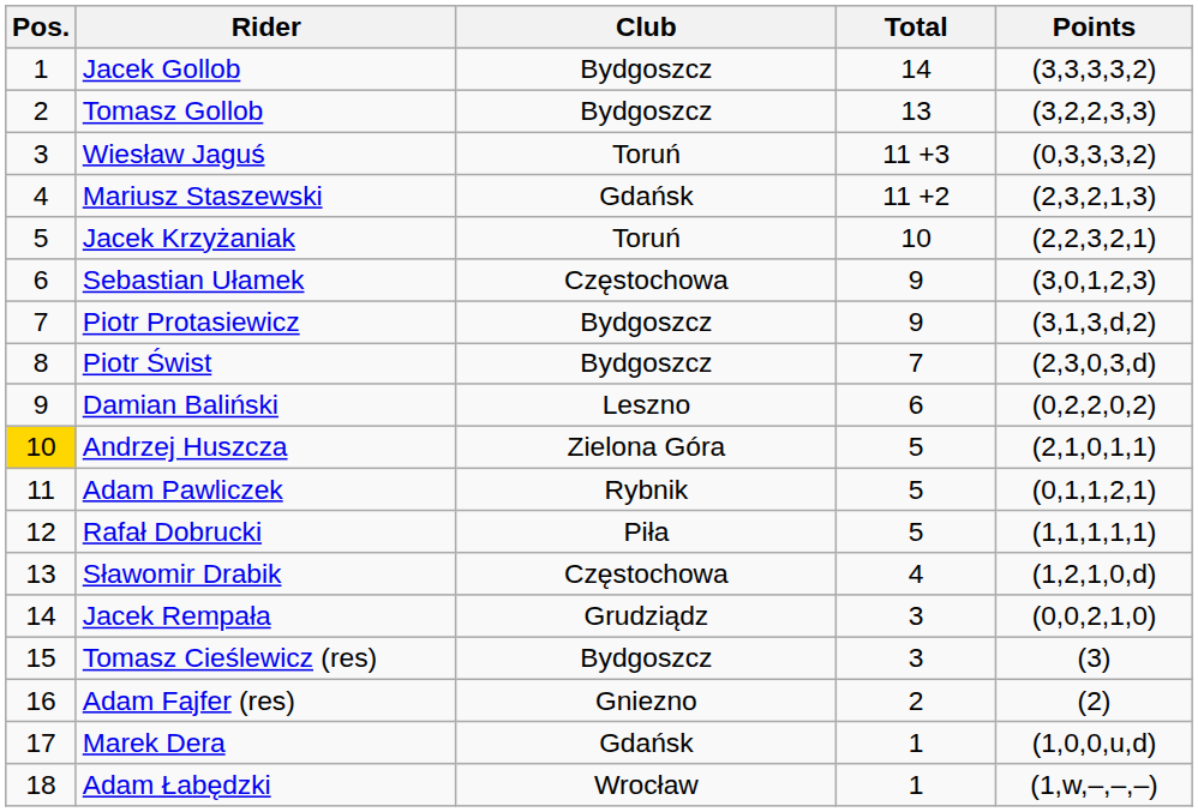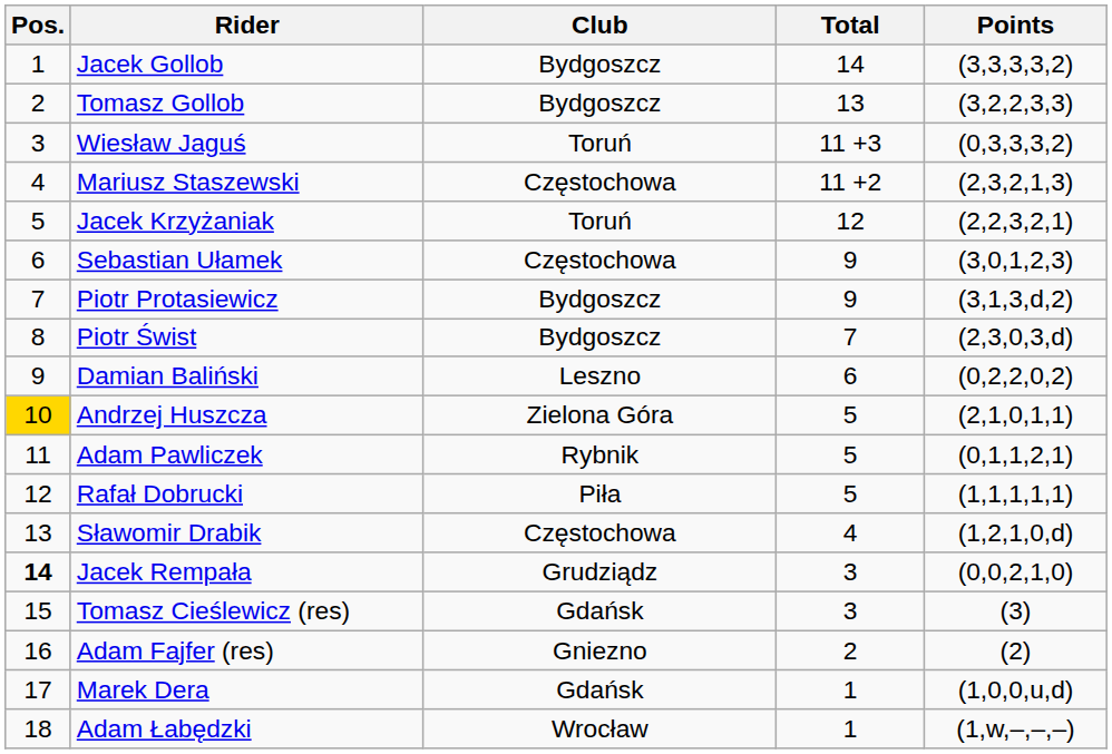Mariusz Staszewski | Club: Gdańsk -> Częstochowa
Jacek Krzyżaniak | Total: 10 -> 12
Jacek Rempała | Pos.: normal -> bold
Tomasz Cieślewicz (res) | Club: Bydgoszcz -> Gdańsk
